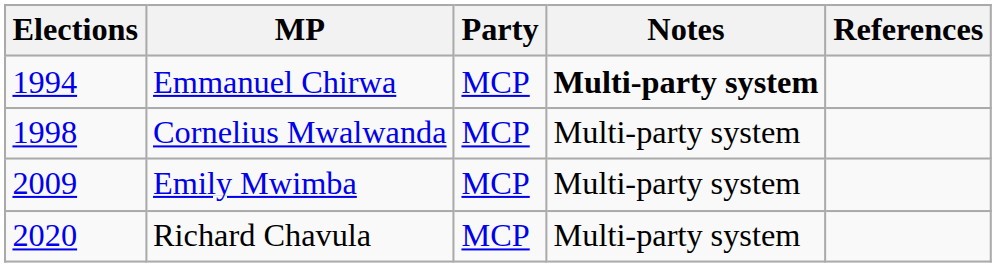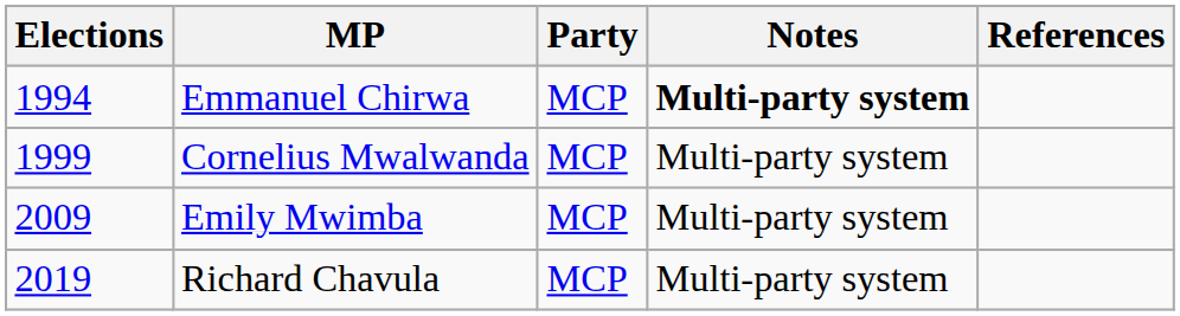Cornelius Mwalwanda | Elections: 1998 -> 1999
Richard Chavula | Elections: 2020 -> 2019
